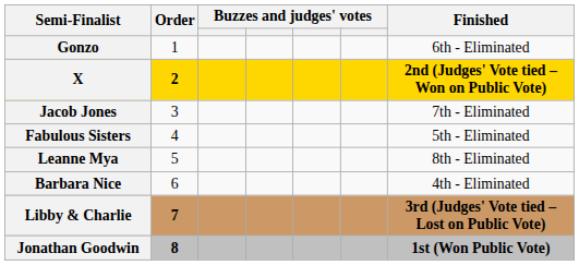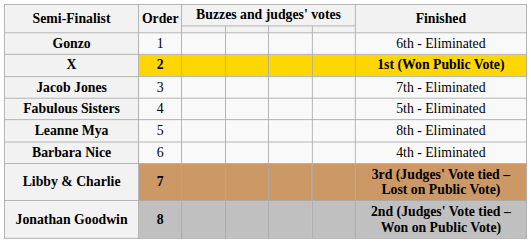X | Finished: 2nd (Judges' Vote tied – Won on Public Vote) -> 1st (Won Public Vote)
Jonathan Goodwin | Finished: 1st (Won Public Vote) -> 2nd (Judges' Vote tied – Won on Public Vote)
